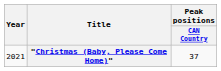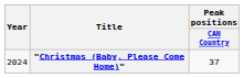"Christmas (Baby, Please Come Home)" | Year: 2021 -> 2024
